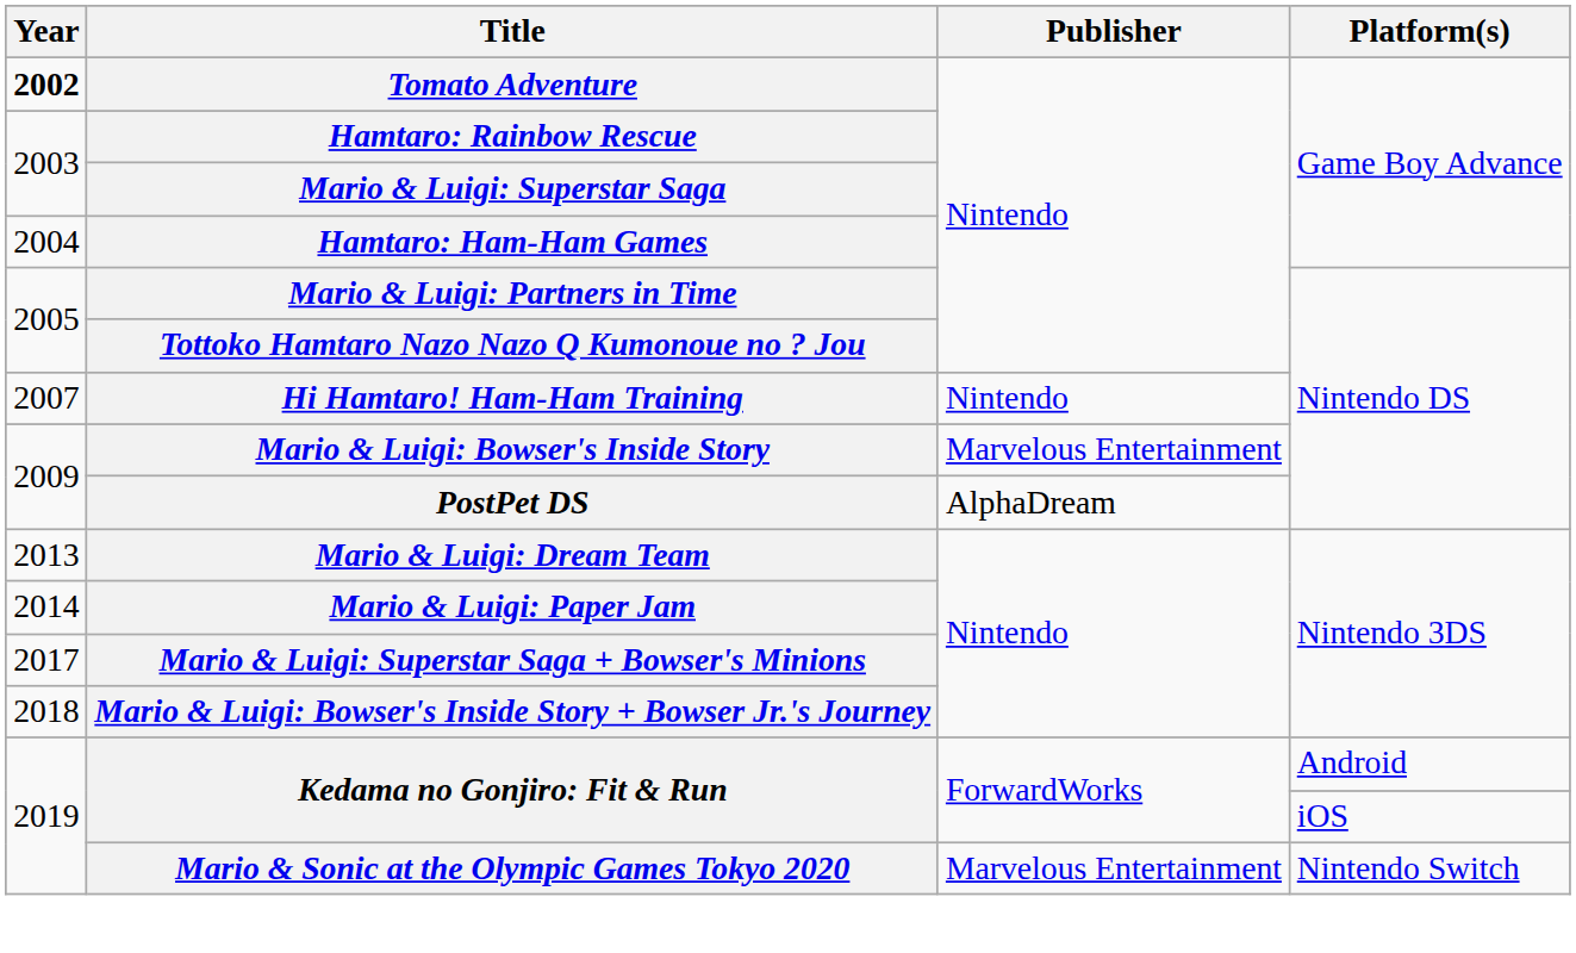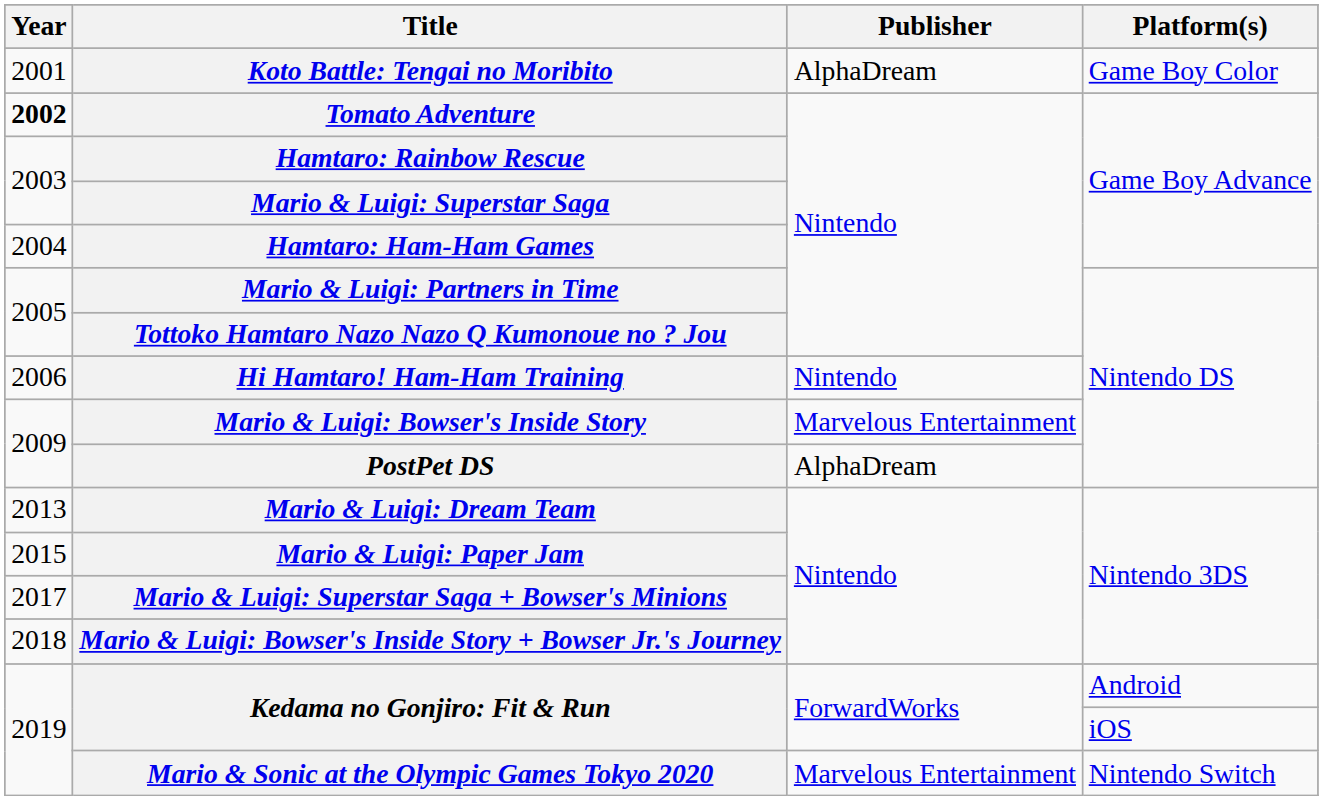+ row: 2001 | Koto Battle: Tengai no Moribito | AlphaDream | Game Boy Color
Hi Hamtaro! Ham-Ham Training | Year: 2007 -> 2006
Mario & Luigi: Paper Jam | Year: 2014 -> 2015
